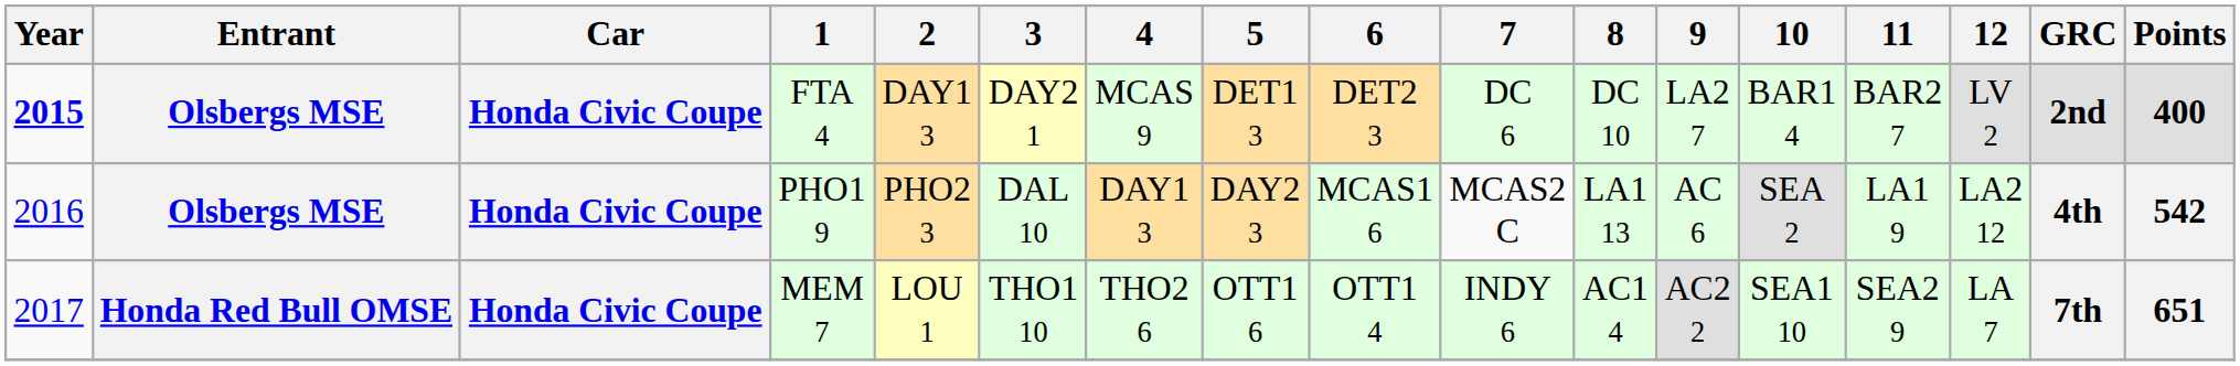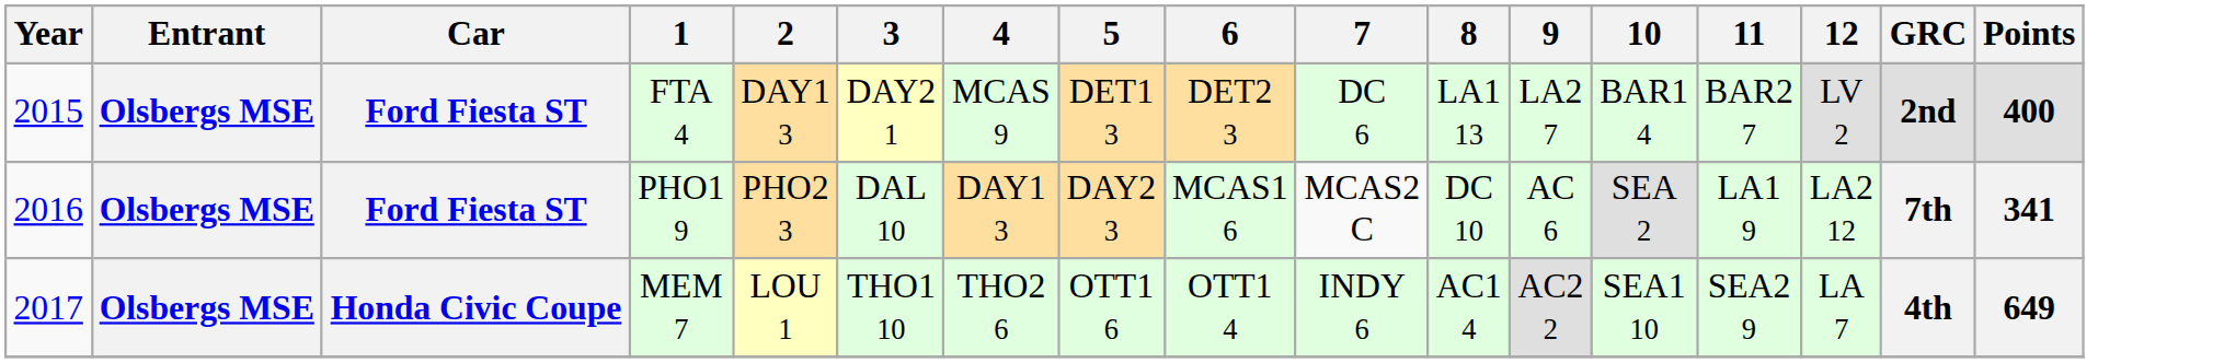FTA 4 | Year: bold -> normal
FTA 4 | Car: Honda Civic Coupe -> Ford Fiesta ST
FTA 4 | 8: DC 10 -> LA1 13
PHO1 9 | Car: Honda Civic Coupe -> Ford Fiesta ST
PHO1 9 | 8: LA1 13 -> DC 10
PHO1 9 | GRC: 4th -> 7th
PHO1 9 | Points: 542 -> 341
MEM 7 | Entrant: Honda Red Bull OMSE -> Olsbergs MSE
MEM 7 | GRC: 7th -> 4th
MEM 7 | Points: 651 -> 649
